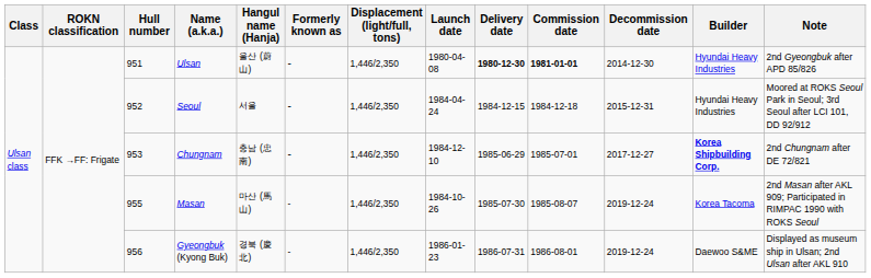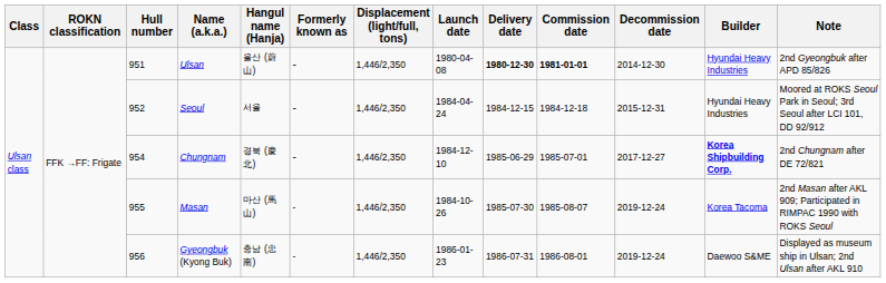Chungnam | Hull number: 953 -> 954
Chungnam | Hangul name (Hanja): 충남 (忠南) -> 경북 (慶北)
Gyeongbuk (Kyong Buk) | Hangul name (Hanja): 경북 (慶北) -> 충남 (忠南)
